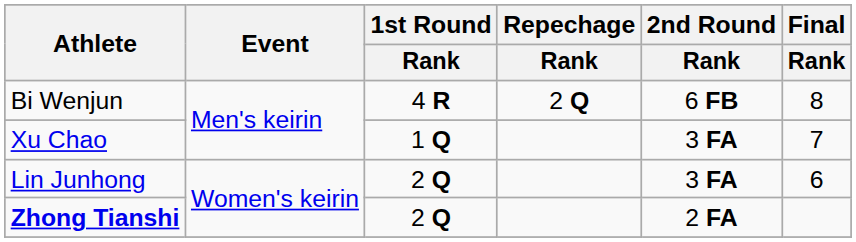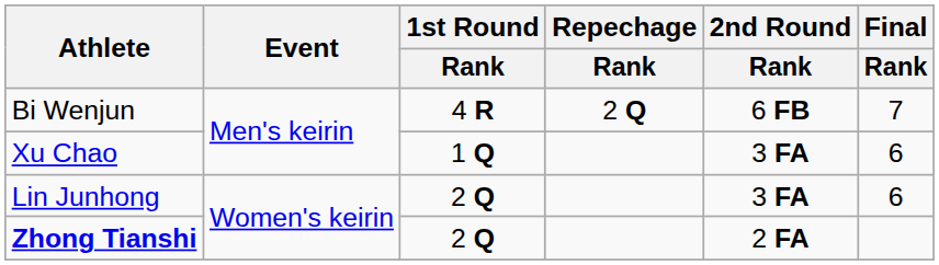Bi Wenjun | Final / Rank: 8 -> 7
Xu Chao | Final / Rank: 7 -> 6
